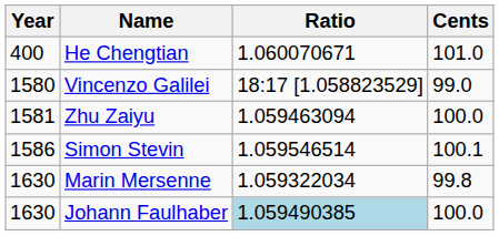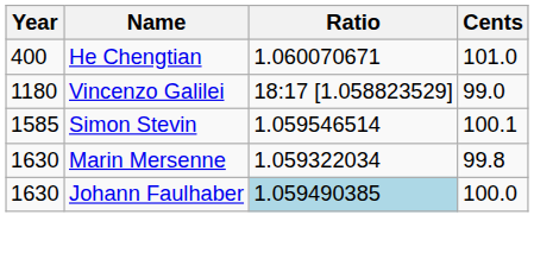Vincenzo Galilei | Year: 1580 -> 1180
- row: 1581 | Zhu Zaiyu | 1.059463094 | 100.0
Simon Stevin | Year: 1586 -> 1585
